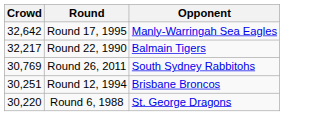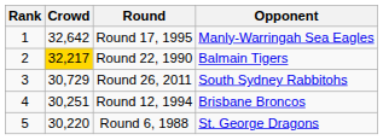+ column: Rank | 1 | 2 | 3 | 4 | 5
Round 22, 1990 | Crowd: no background -> gold background
Round 26, 2011 | Crowd: 30,769 -> 30,729
